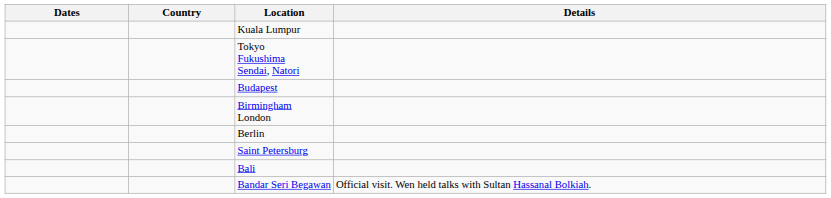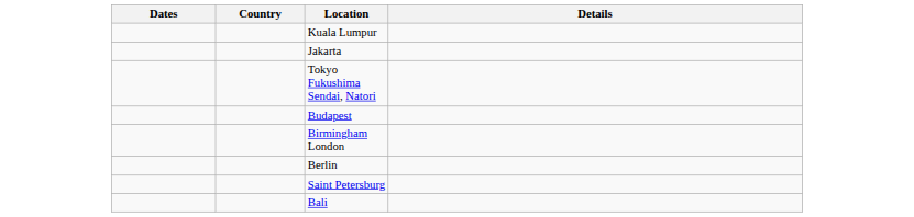+ row: Jakarta
- row: Bandar Seri Begawan | Official visit. Wen held talks with Sultan Hassanal Bolkiah.
